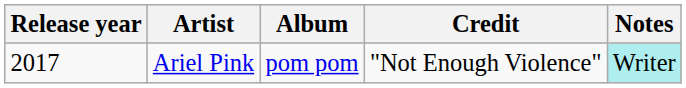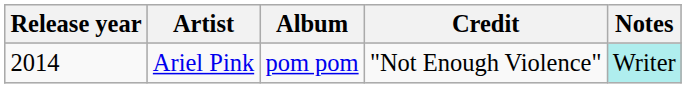Ariel Pink | Release year: 2017 -> 2014
